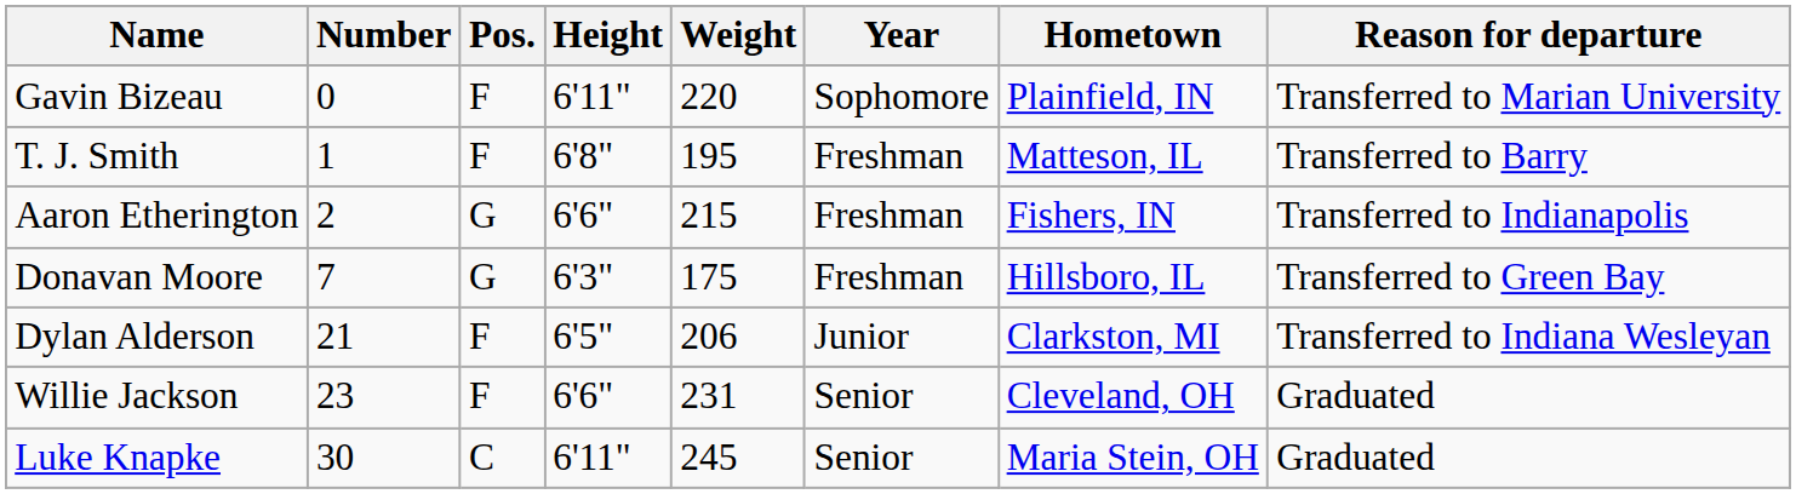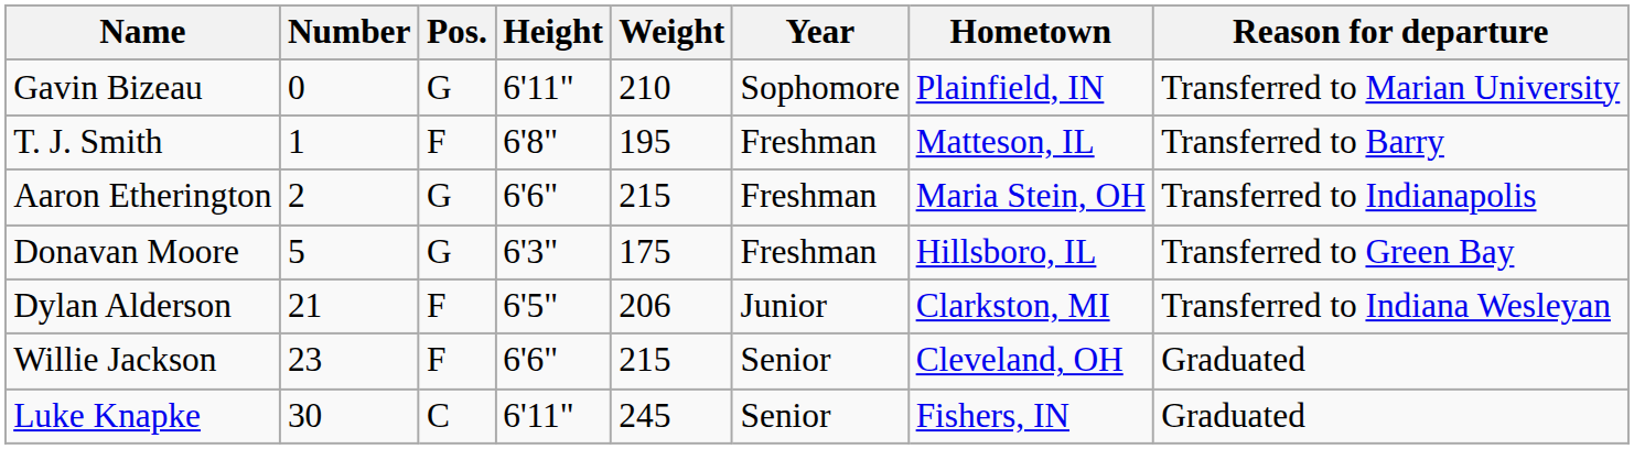Gavin Bizeau | Pos.: F -> G
Gavin Bizeau | Weight: 220 -> 210
Aaron Etherington | Hometown: Fishers, IN -> Maria Stein, OH
Donavan Moore | Number: 7 -> 5
Willie Jackson | Weight: 231 -> 215
Luke Knapke | Hometown: Maria Stein, OH -> Fishers, IN
